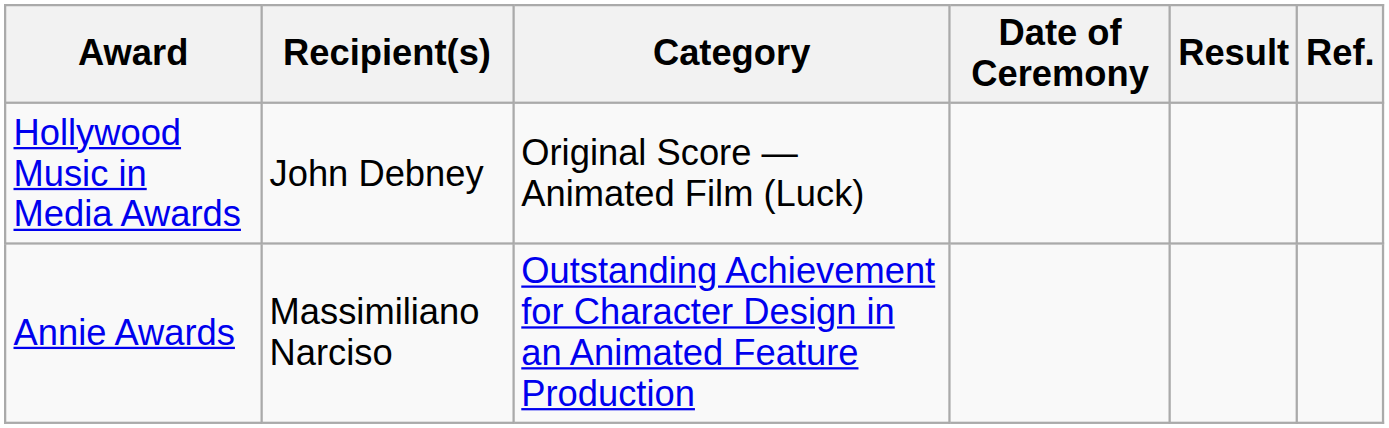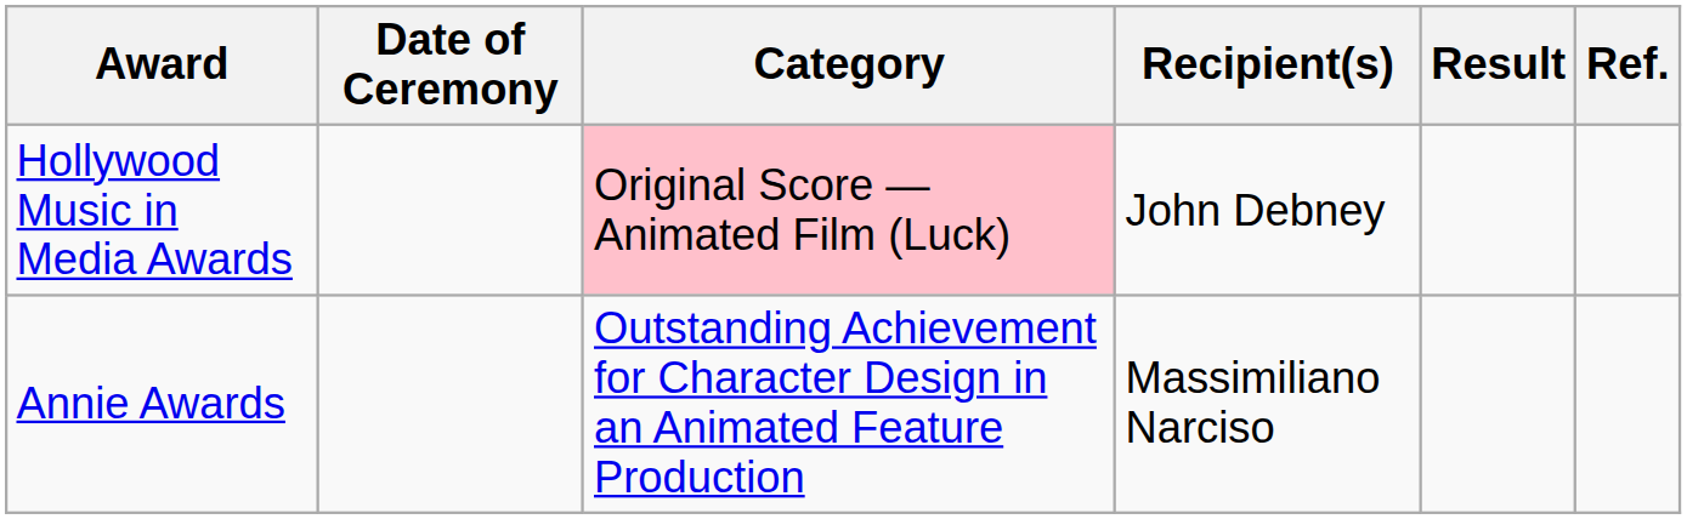columns swapped: Date of Ceremony <-> Recipient(s)
Hollywood Music in Media Awards | Category: no background -> pink background
